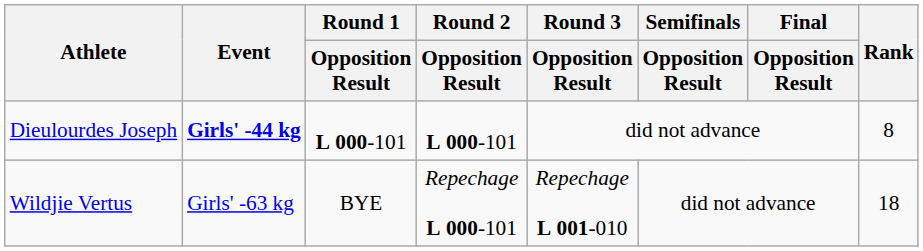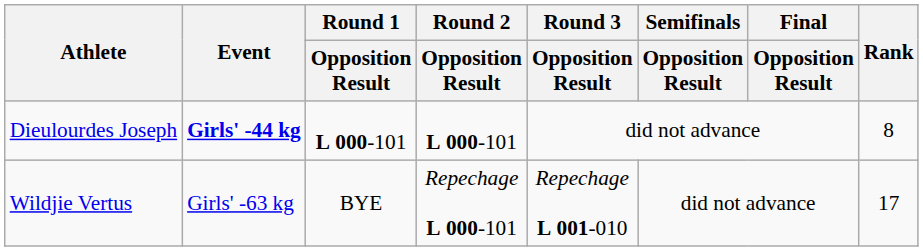Wildjie Vertus | Rank: 18 -> 17
